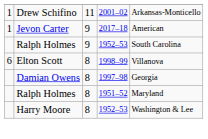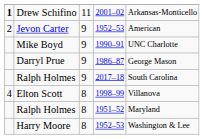Drew Schifino | column 1: normal -> bold
Jevon Carter | column 1: 1 -> 2
Jevon Carter | column 4: 2017–18 -> 1952–53
+ row: Mike Boyd | 9 | 1990–91 | UNC Charlotte
+ row: Darryl Prue | 9 | 1986–87 | George Mason
Ralph Holmes / 9 | column 4: 1952–53 -> 2017–18
Elton Scott | column 1: 6 -> 4
- row: Damian Owens | 8 | 1997–98 | Georgia
